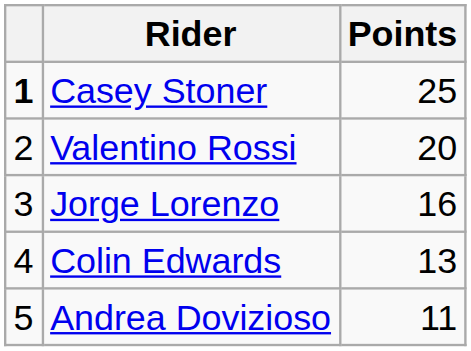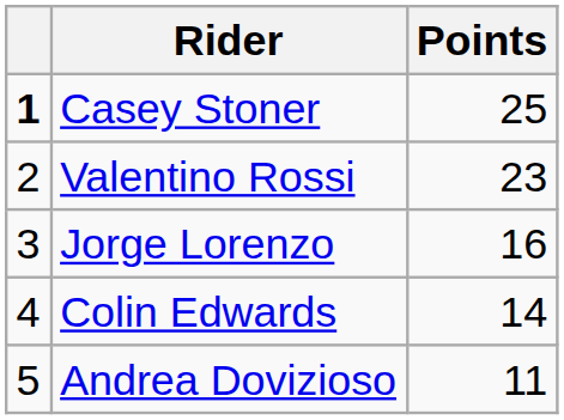Valentino Rossi | Points: 20 -> 23
Colin Edwards | Points: 13 -> 14
